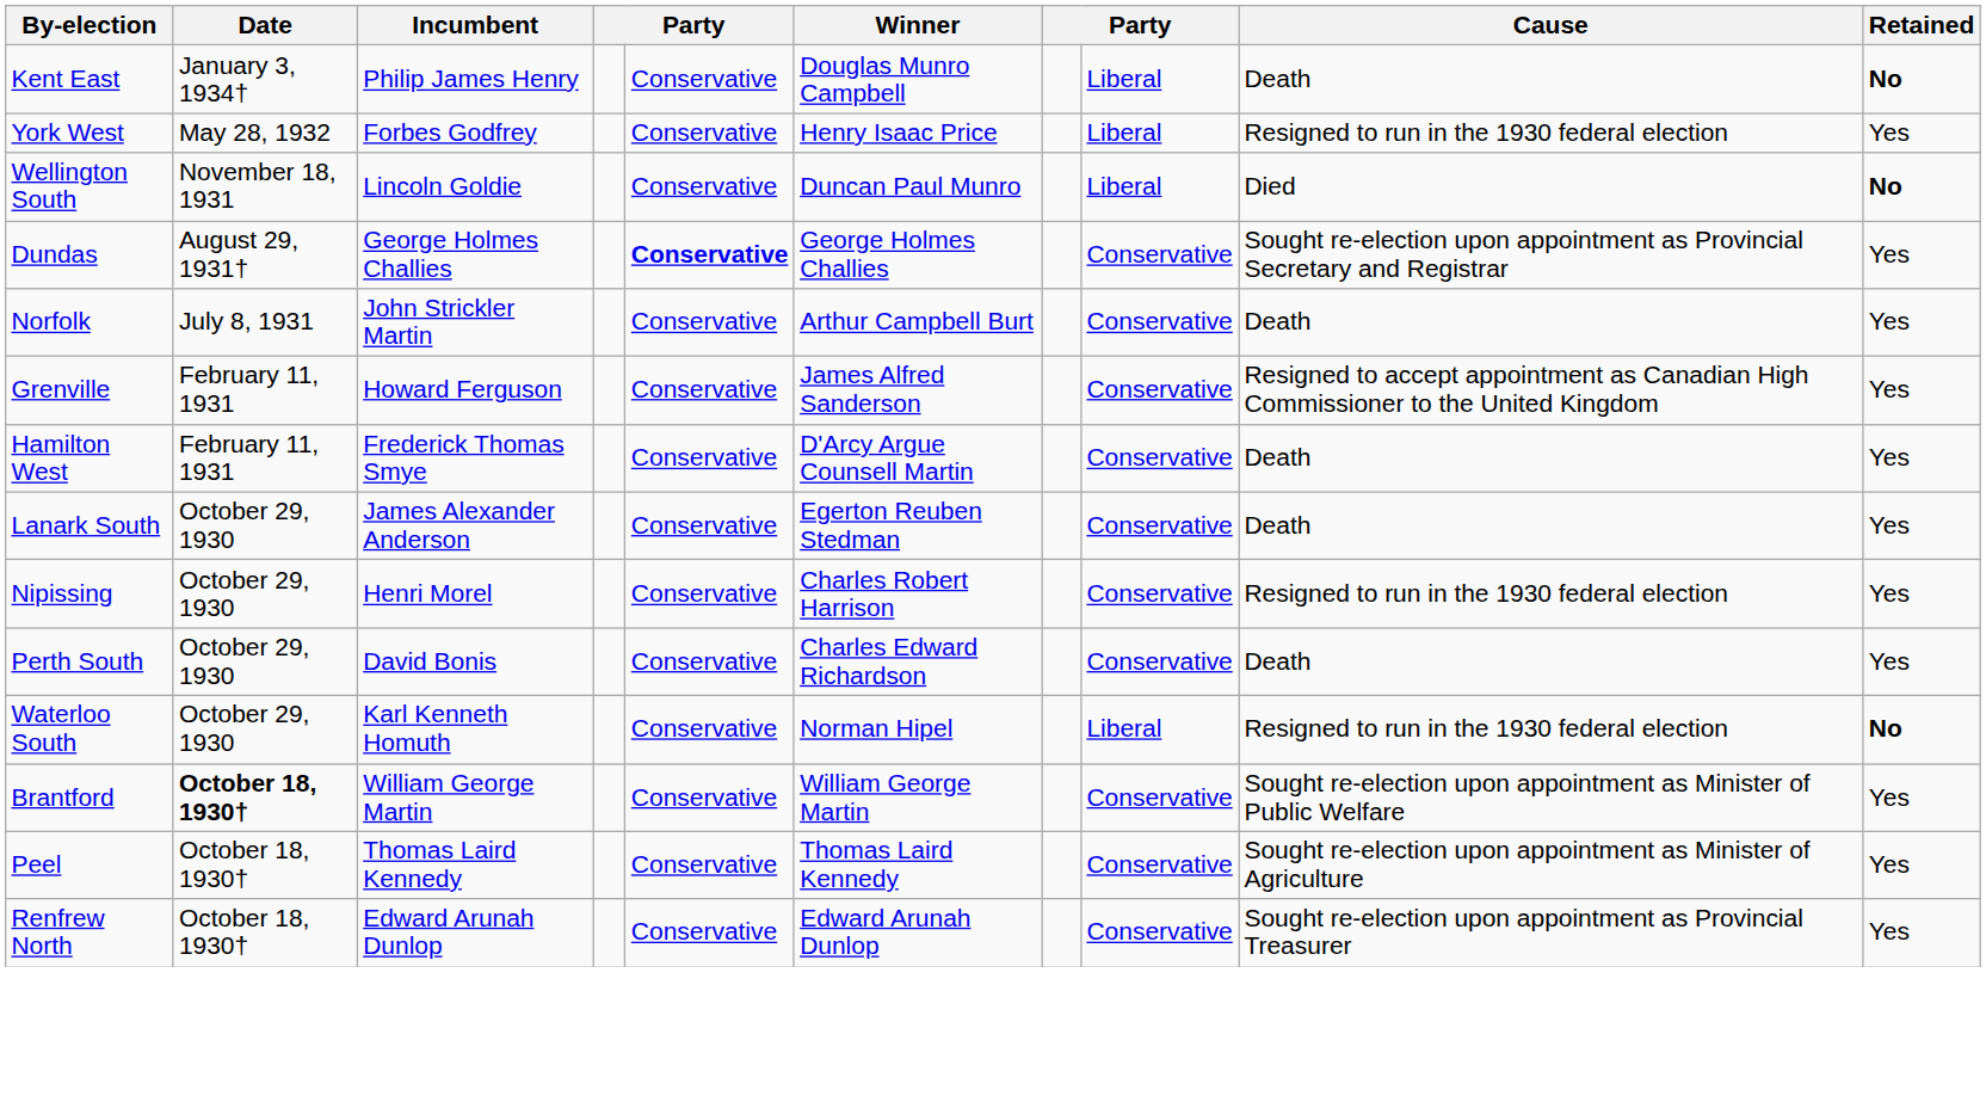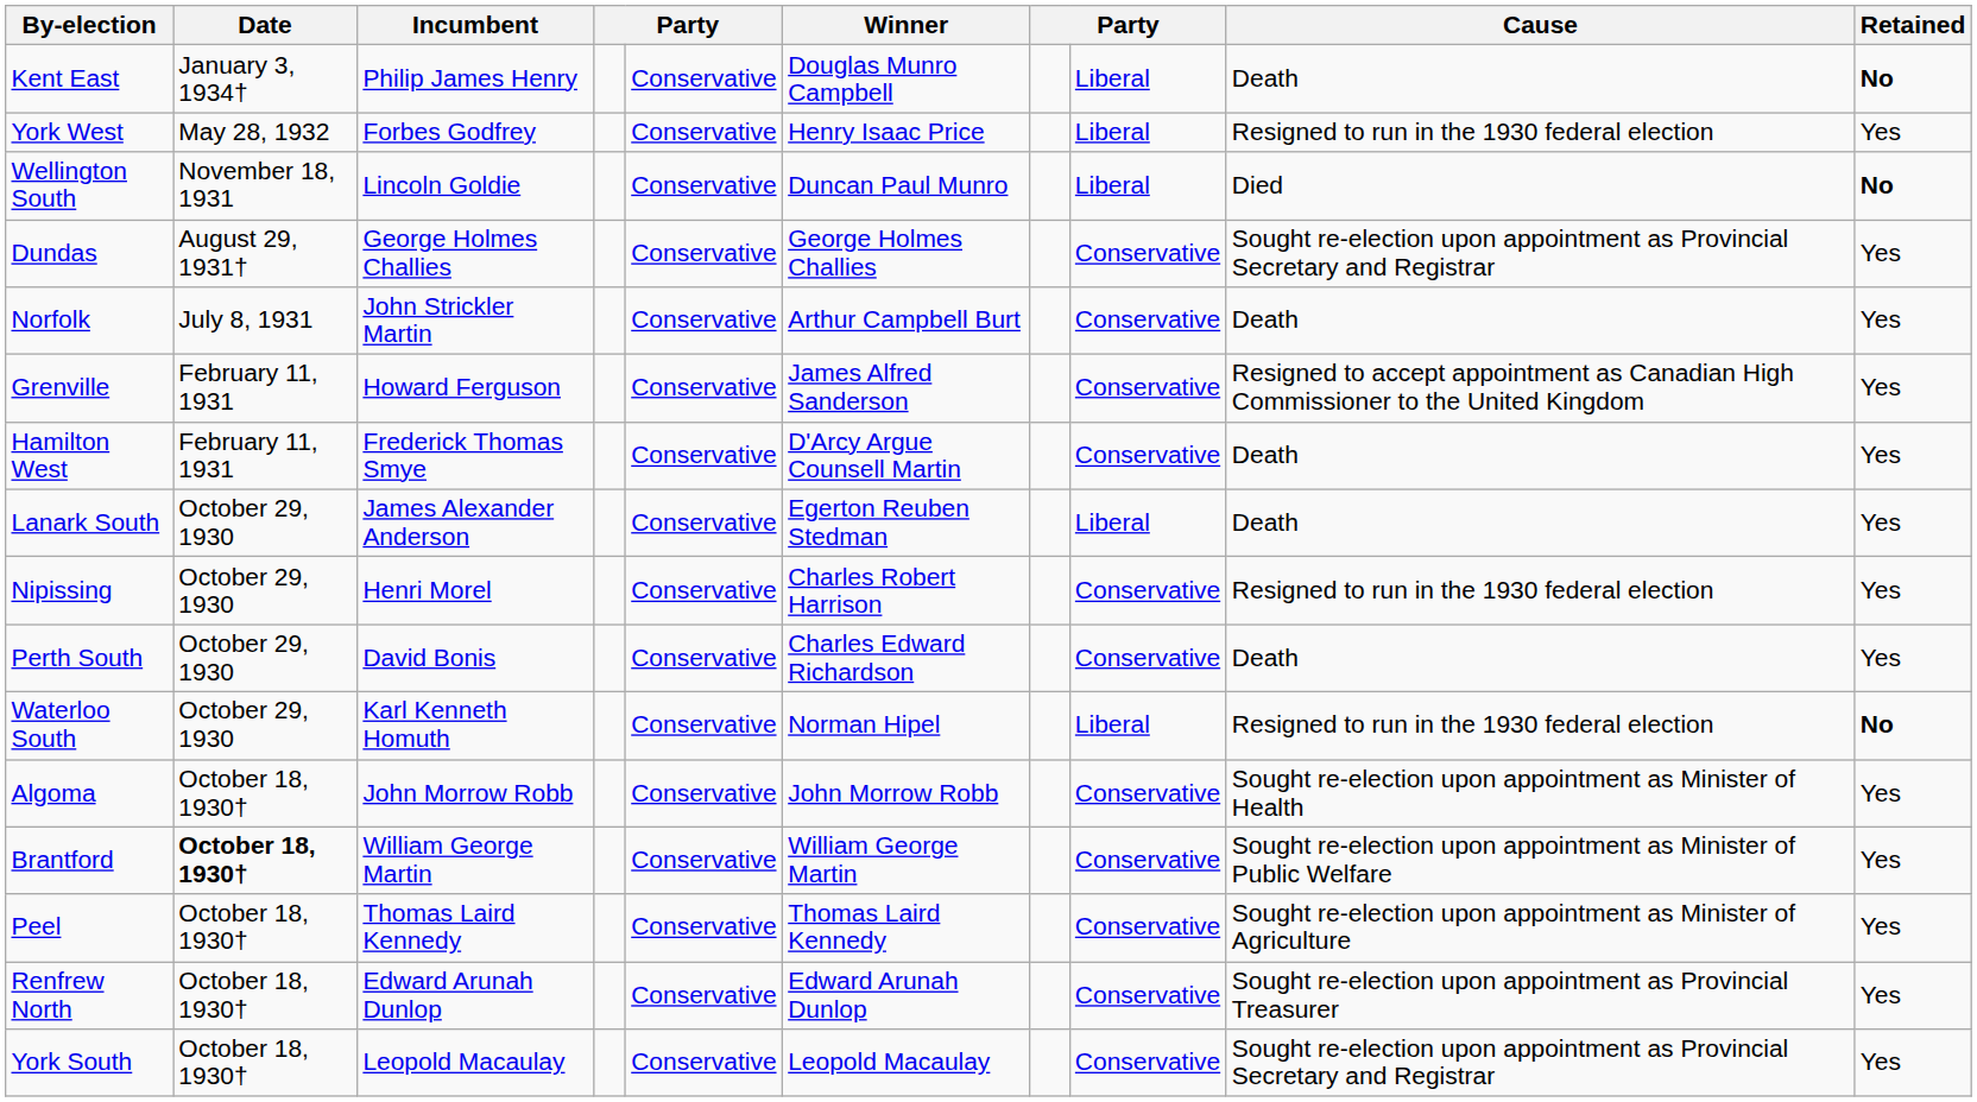Dundas | column 5: bold -> normal
Lanark South | column 8: Conservative -> Liberal
+ row: Algoma | October 18, 1930† | John Morrow Robb | Conservative | John Morrow Robb | Conservative | Sought re-election upon appointment as Minister of Health | Yes
+ row: York South | October 18, 1930† | Leopold Macaulay | Conservative | Leopold Macaulay | Conservative | Sought re-election upon appointment as Provincial Secretary and Registrar | Yes
